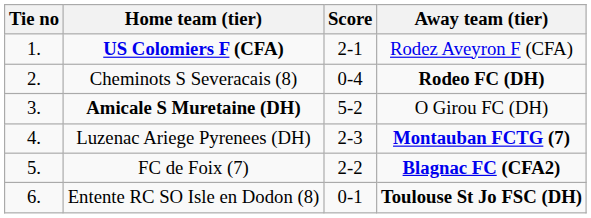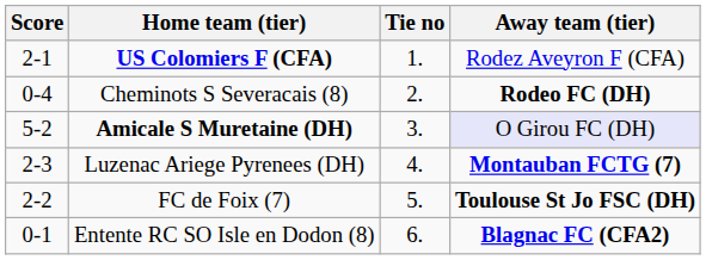columns swapped: Tie no <-> Score
Amicale S Muretaine (DH) | Away team (tier): no background -> lavender background
FC de Foix (7) | Away team (tier): Blagnac FC (CFA2) -> Toulouse St Jo FSC (DH)
Entente RC SO Isle en Dodon (8) | Away team (tier): Toulouse St Jo FSC (DH) -> Blagnac FC (CFA2)
